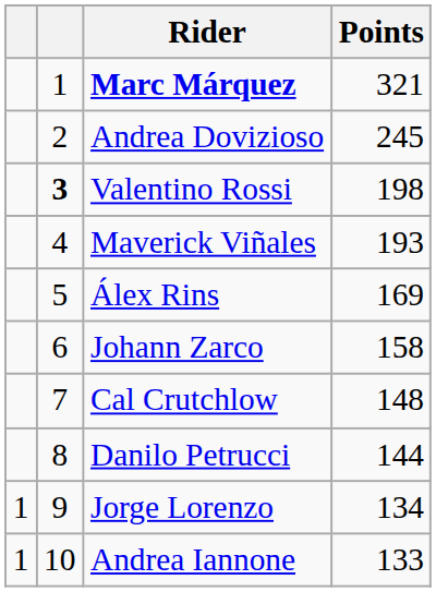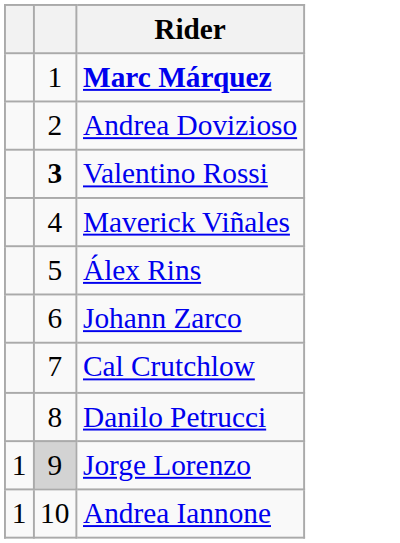- column: Points | 321 | 245 | 198 | 193 | 169 | 158 | 148 | 144 | 134 | 133
Jorge Lorenzo | column 2: no background -> lightgrey background
